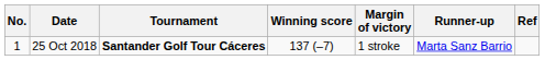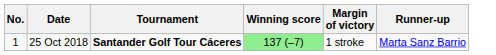- column: Ref
25 Oct 2018 | Winning score: no background -> lightgreen background
